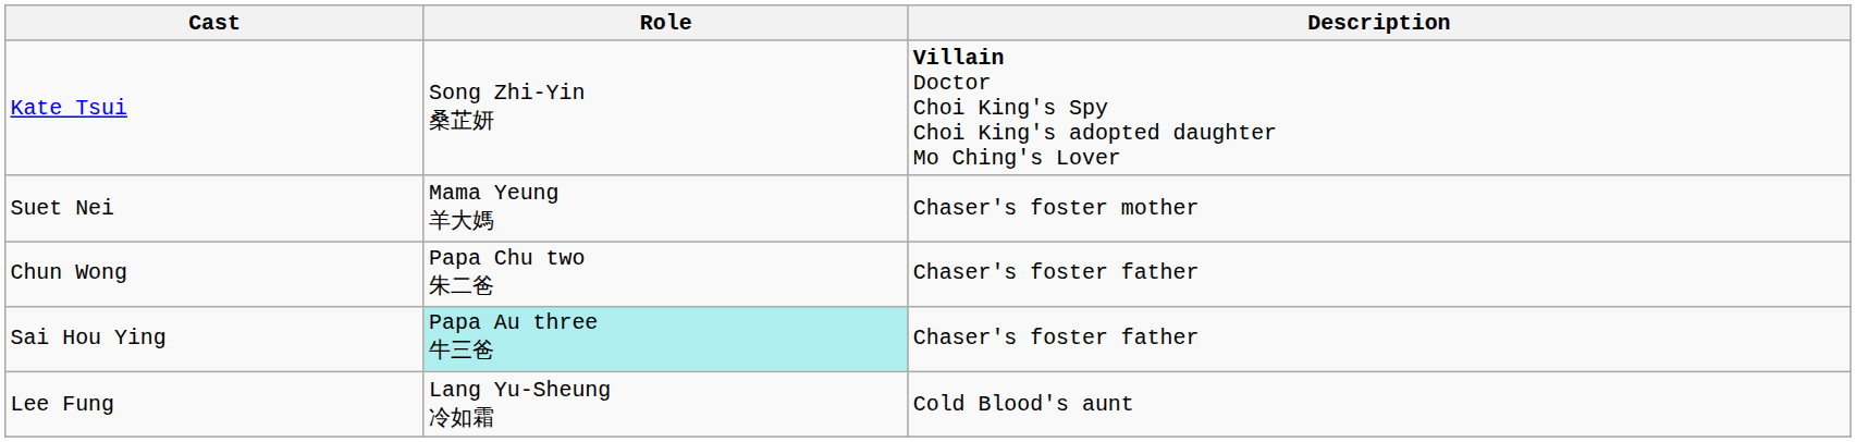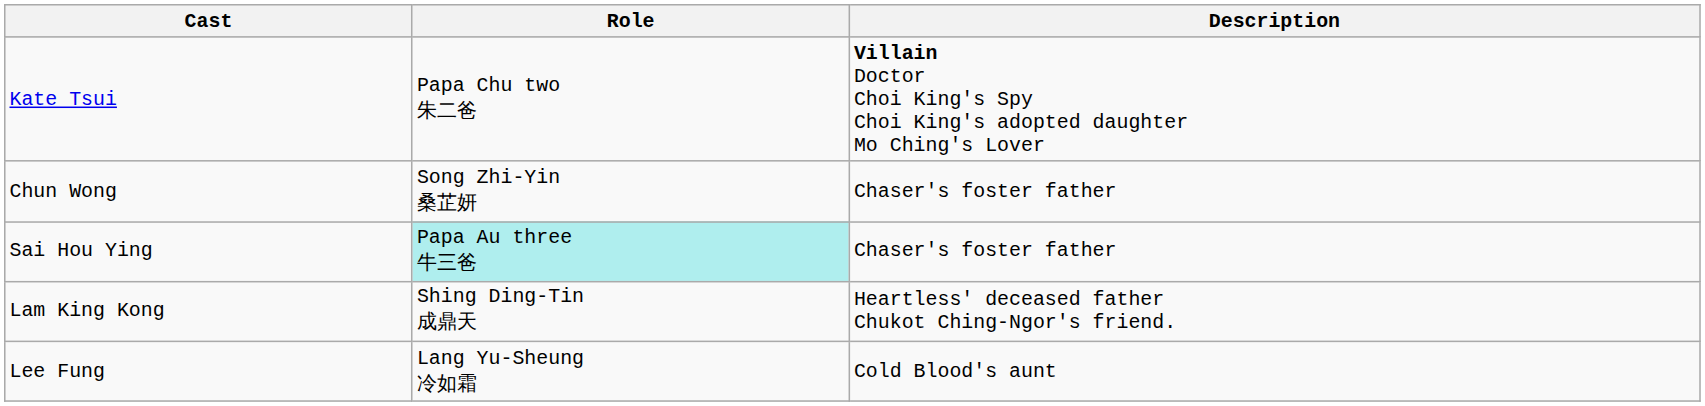Kate Tsui | Role: Song Zhi-Yin 桑芷妍 -> Papa Chu two 朱二爸
- row: Suet Nei | Mama Yeung 羊大媽 | Chaser's foster mother
Chun Wong | Role: Papa Chu two 朱二爸 -> Song Zhi-Yin 桑芷妍
+ row: Lam King Kong | Shing Ding-Tin 成鼎天 | Heartless' deceased father Chukot Ching-Ngor's friend.
